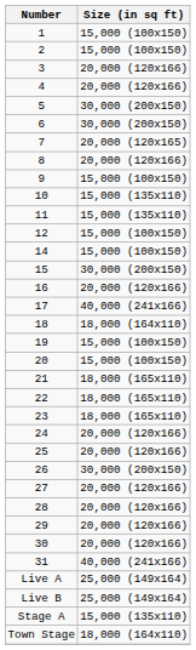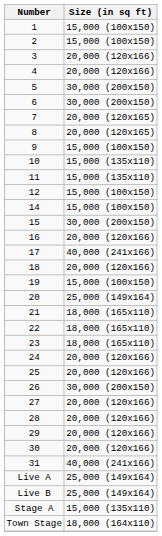8 | Size (in sq ft): 20,000 (120x166) -> 20,000 (120x165)
18 | Size (in sq ft): 18,000 (164x110) -> 20,000 (120x166)
20 | Size (in sq ft): 15,000 (100x150) -> 25,000 (149x164)
